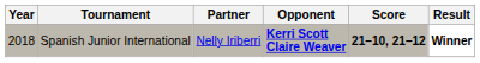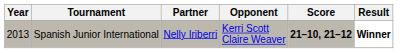Spanish Junior International | Year: 2018 -> 2013
Spanish Junior International | Opponent: bold -> normal
